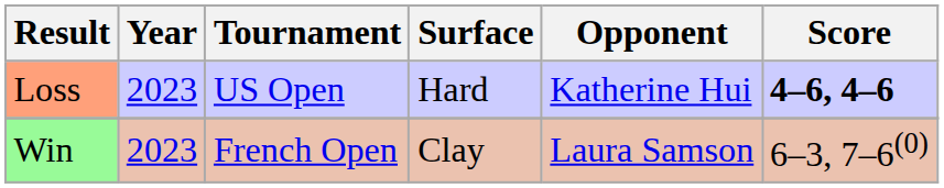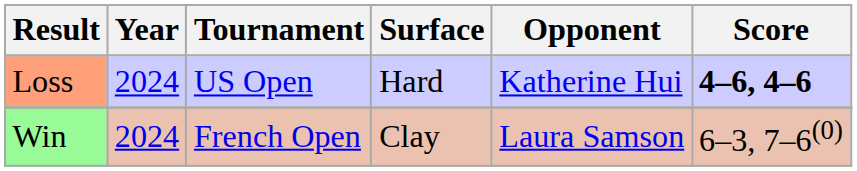Loss | Year: 2023 -> 2024
Win | Year: 2023 -> 2024
